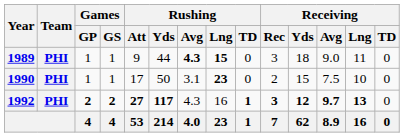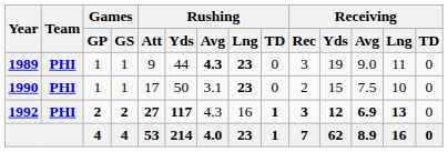1989 | Rushing / Lng: 15 -> 23
1989 | Receiving / Yds: 18 -> 19
1992 | Receiving / Avg: 9.7 -> 6.9
